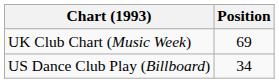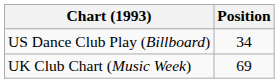rows swapped: UK Club Chart (Music Week) <-> US Dance Club Play (Billboard)
